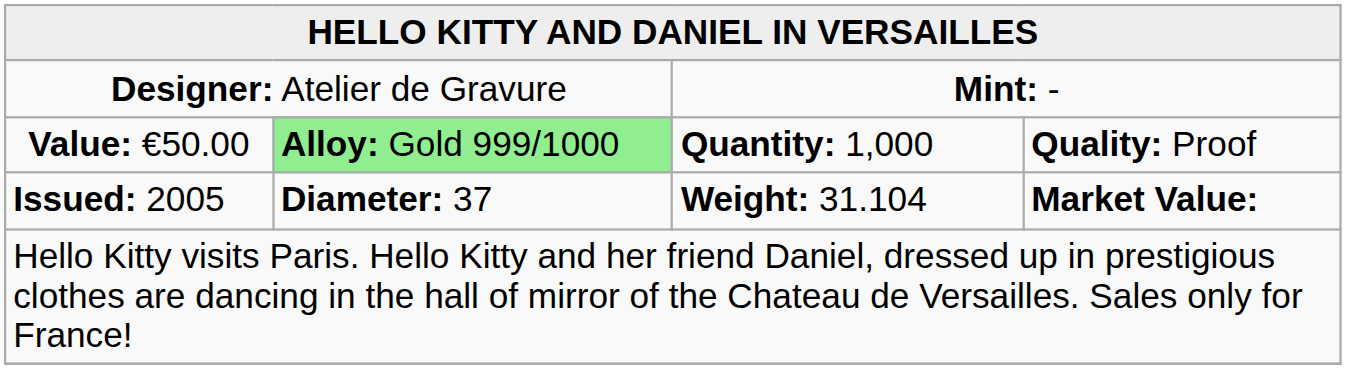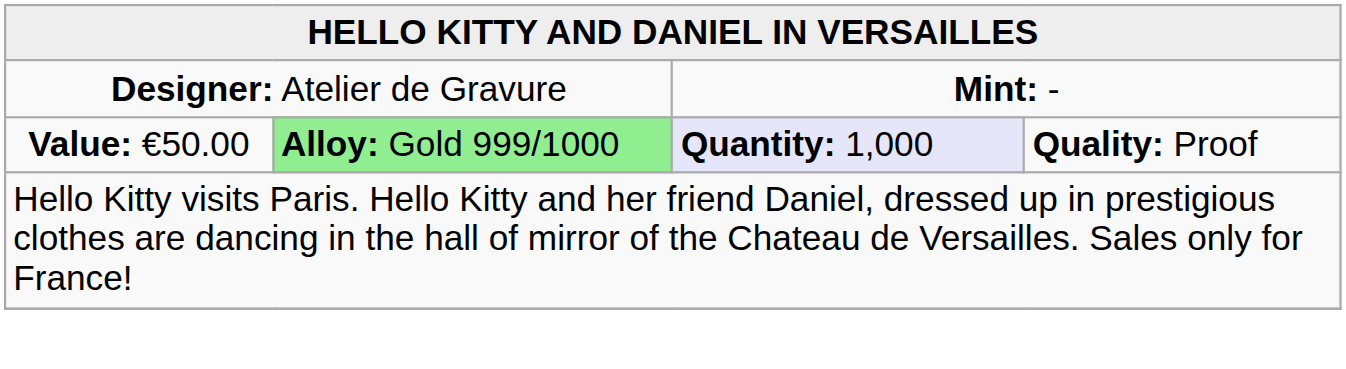Value: €50.00 | column 3: no background -> lavender background
- row: Issued: 2005 | Diameter: 37 | Weight: 31.104 | Market Value:
